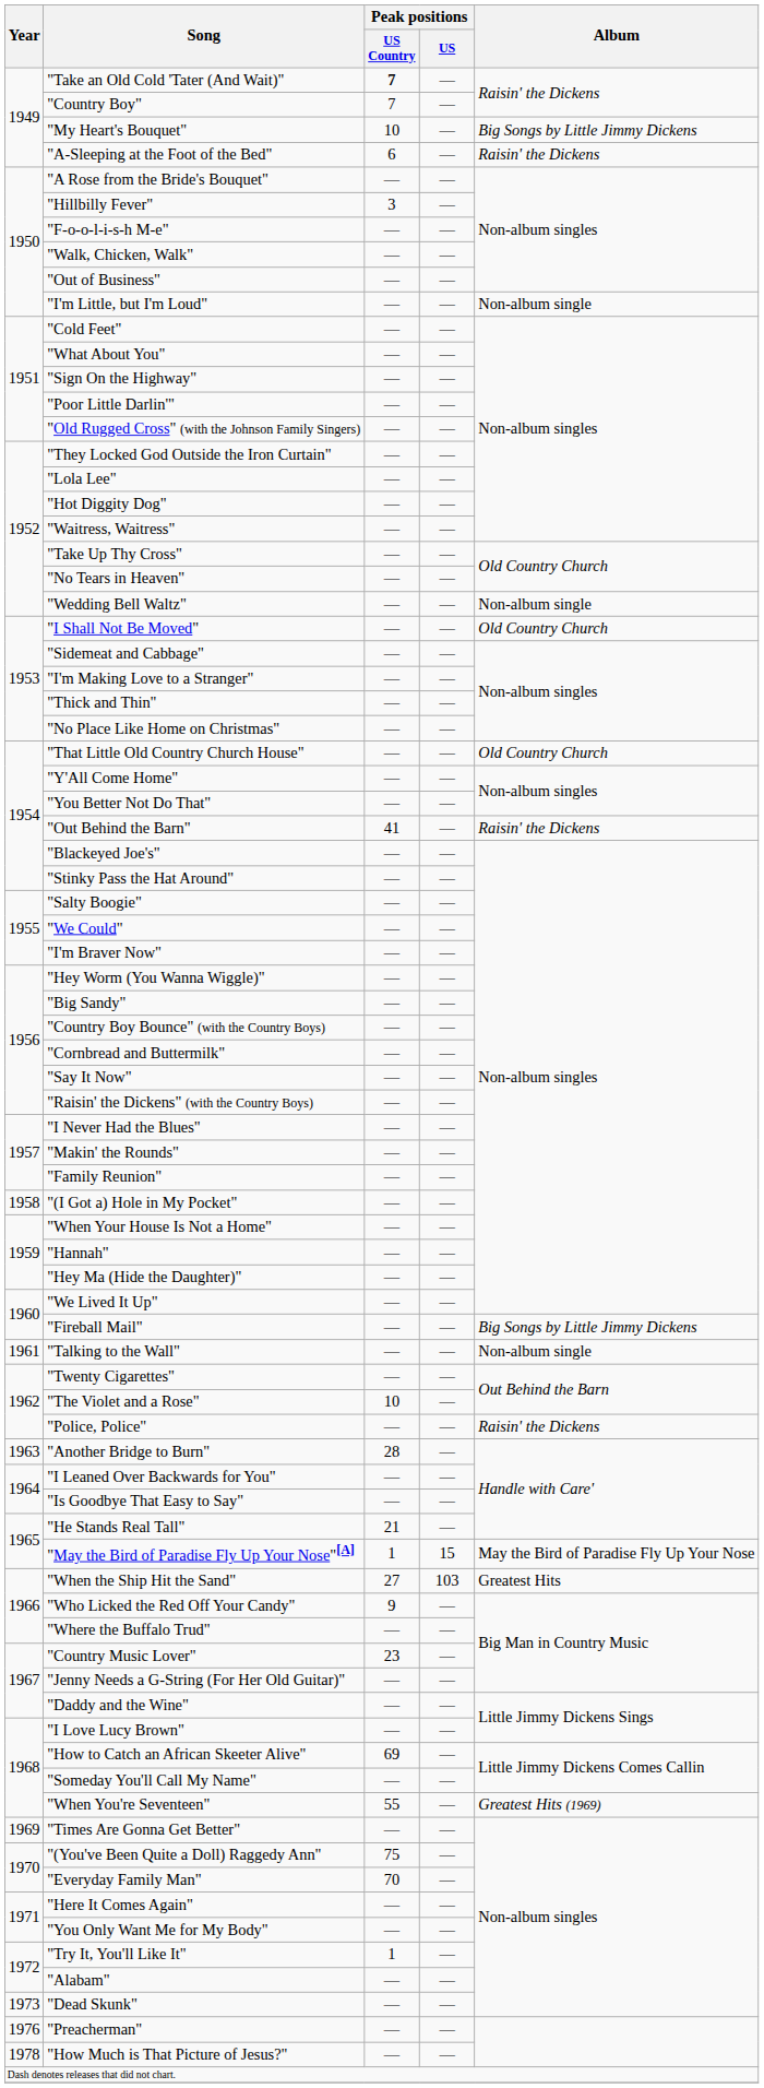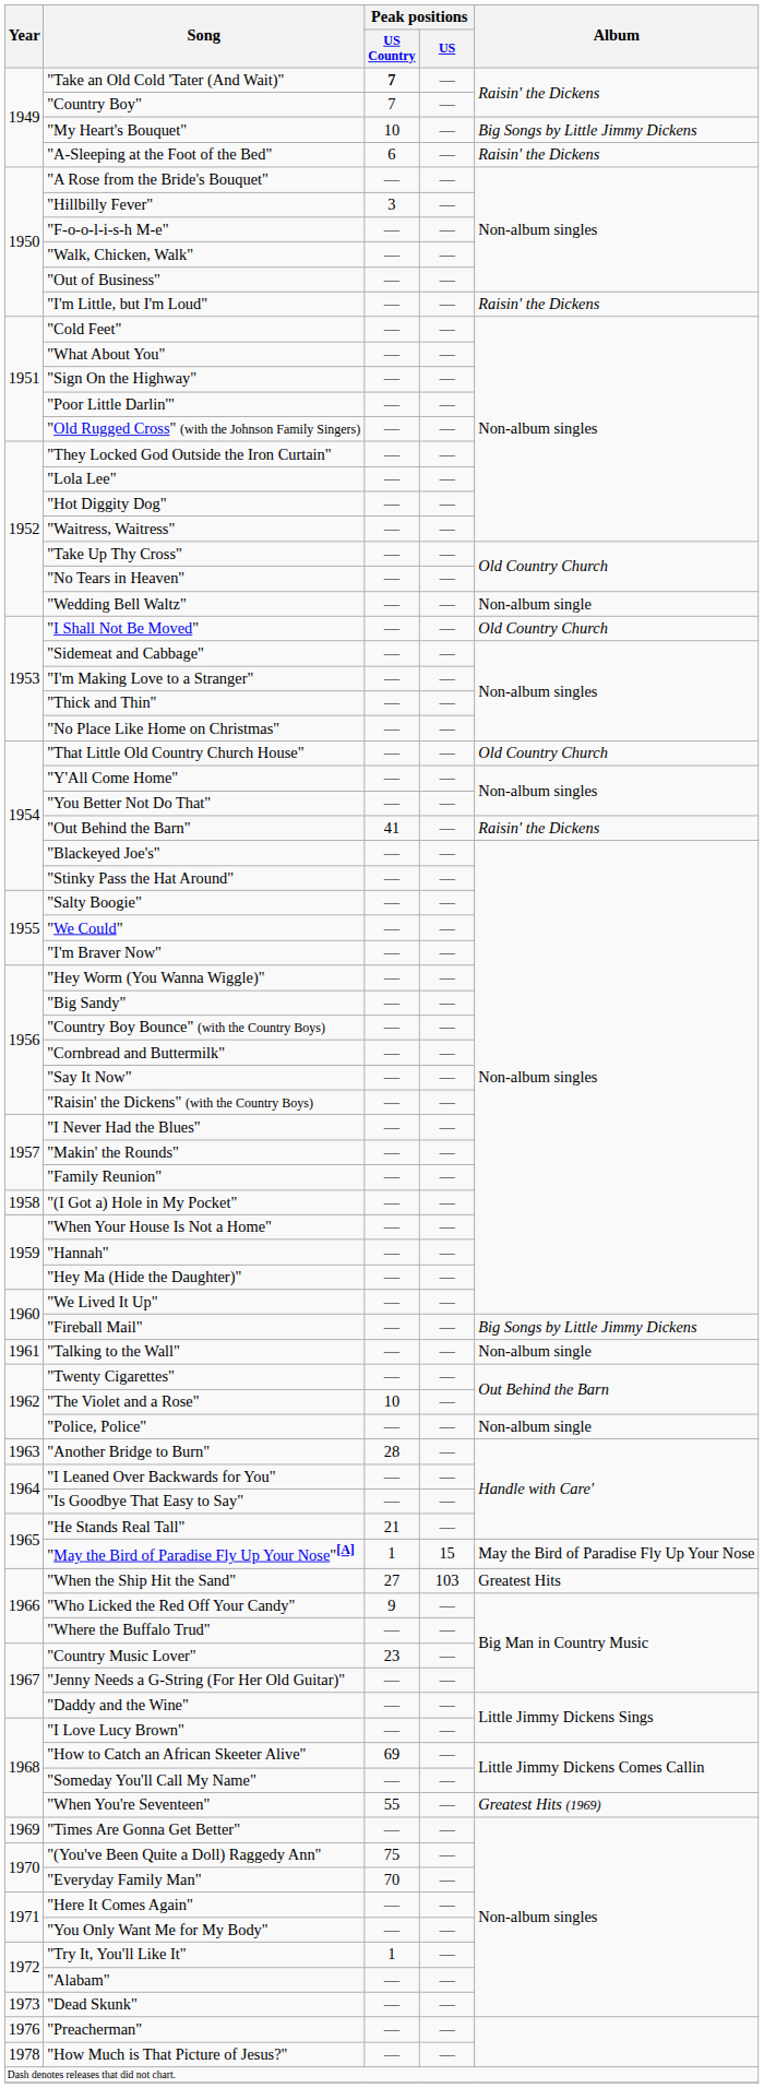"I'm Little, but I'm Loud" | Album: Non-album single -> Raisin' the Dickens
"Police, Police" | Album: Raisin' the Dickens -> Non-album single
